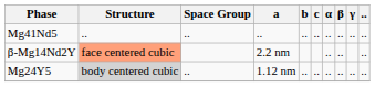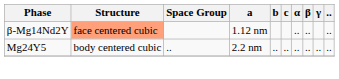- row: Mg41Nd5 | .. | .. | .. | .. | .. | .. | .. | .. | ..
β-Mg14Nd2Y | a: 2.2 nm -> 1.12 nm
Mg24Y5 | Structure: lightgrey background -> no background
Mg24Y5 | a: 1.12 nm -> 2.2 nm
